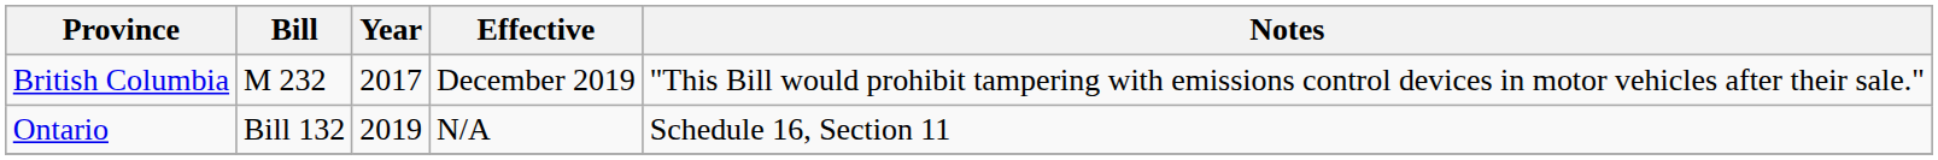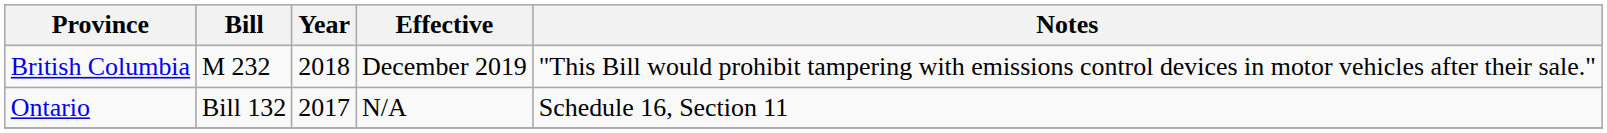British Columbia | Year: 2017 -> 2018
Ontario | Year: 2019 -> 2017
